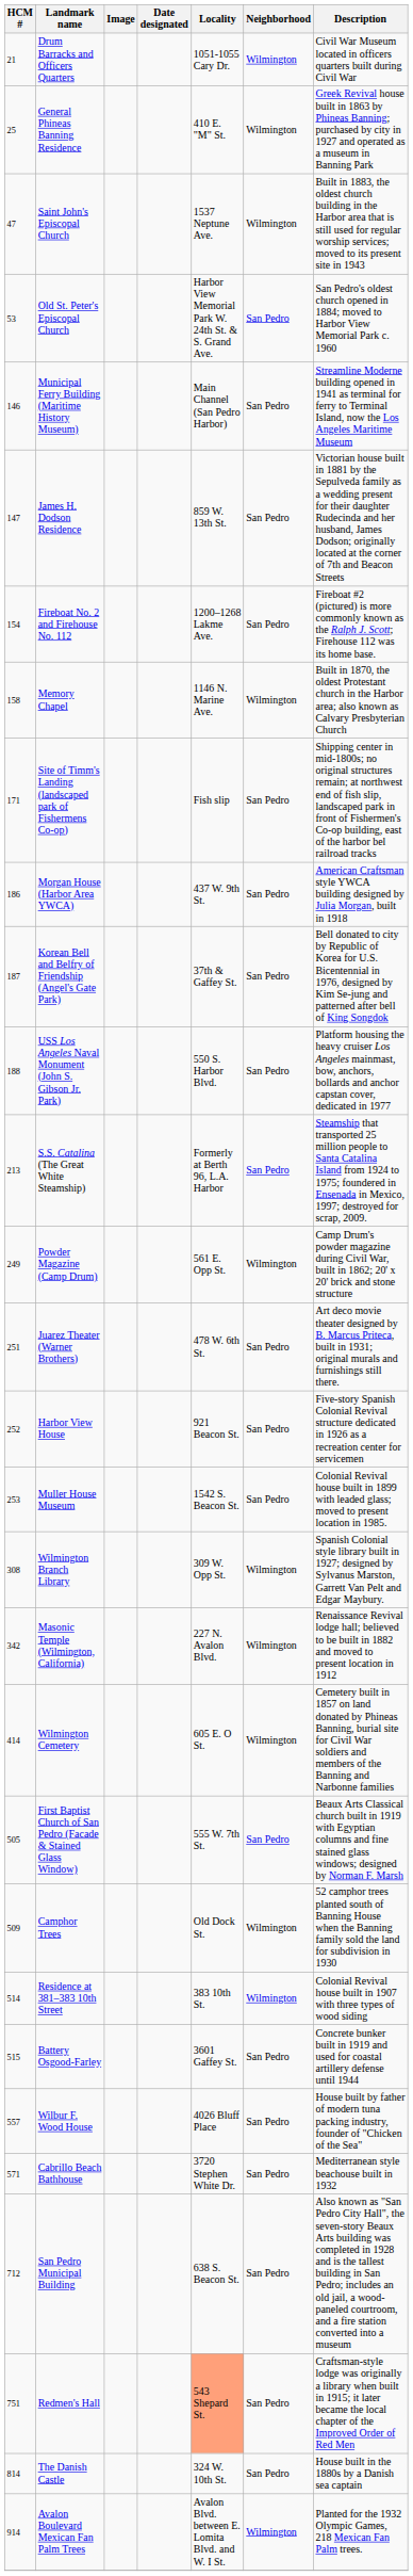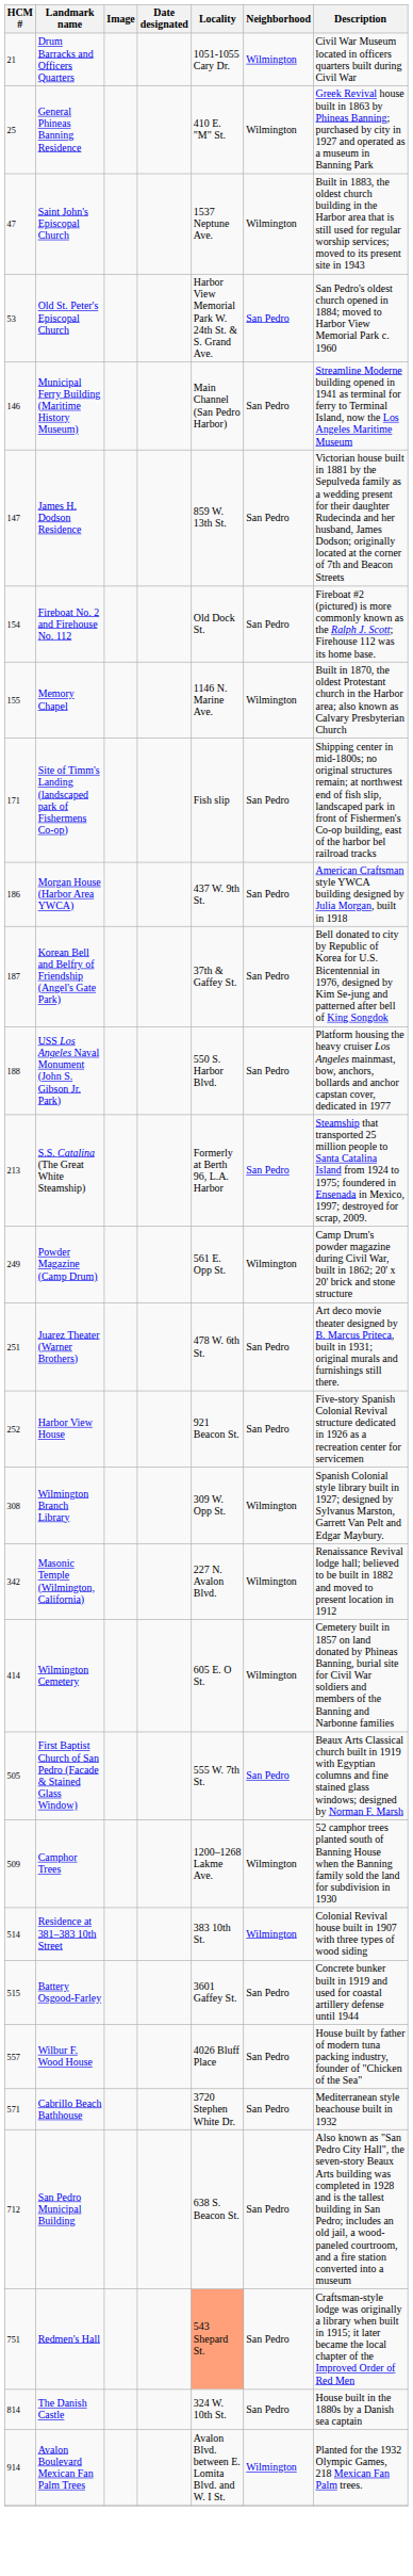Fireboat No. 2 and Firehouse No. 112 | Locality: 1200–1268 Lakme Ave. -> Old Dock St.
Memory Chapel | HCM #: 158 -> 155
- row: 253 | Muller House Museum | 1542 S. Beacon St. | San Pedro | Colonial Revival house built in 1899 with leaded glass; moved to present location in 1985.
Camphor Trees | Locality: Old Dock St. -> 1200–1268 Lakme Ave.
